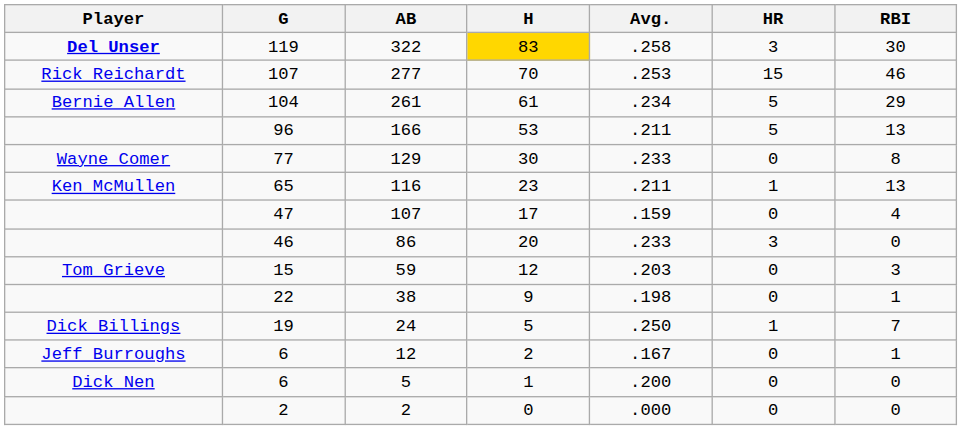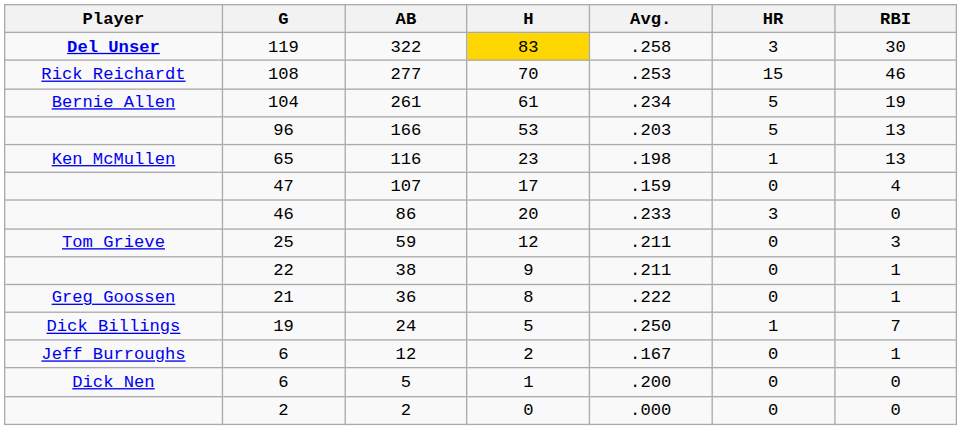277 | G: 107 -> 108
261 | RBI: 29 -> 19
166 | Avg.: .211 -> .203
- row: Wayne Comer | 77 | 129 | 30 | .233 | 0 | 8
116 | Avg.: .211 -> .198
59 | G: 15 -> 25
59 | Avg.: .203 -> .211
38 | Avg.: .198 -> .211
+ row: Greg Goossen | 21 | 36 | 8 | .222 | 0 | 1
